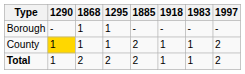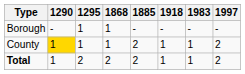columns swapped: 1295 <-> 1868
